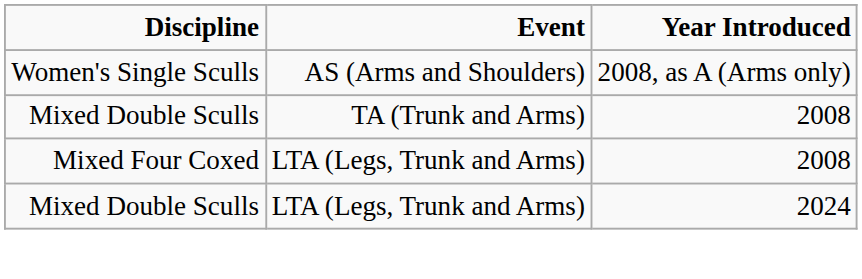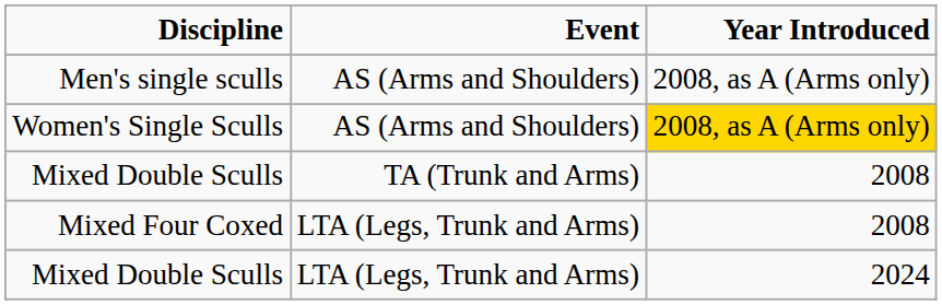+ row: Men's single sculls | AS (Arms and Shoulders) | 2008, as A (Arms only)
Women's Single Sculls | Year Introduced: no background -> gold background
